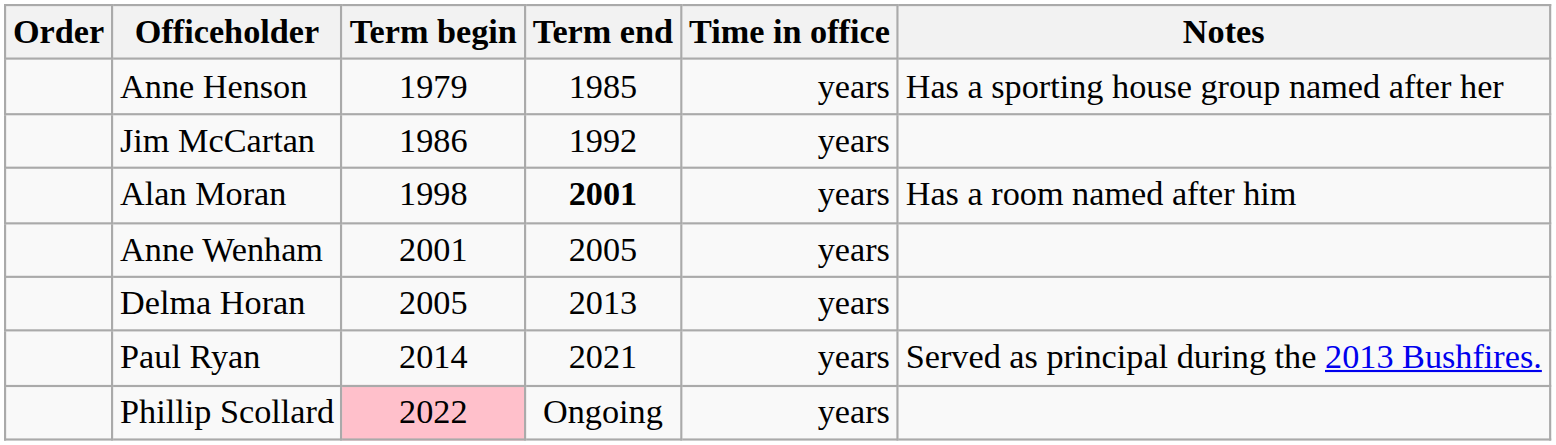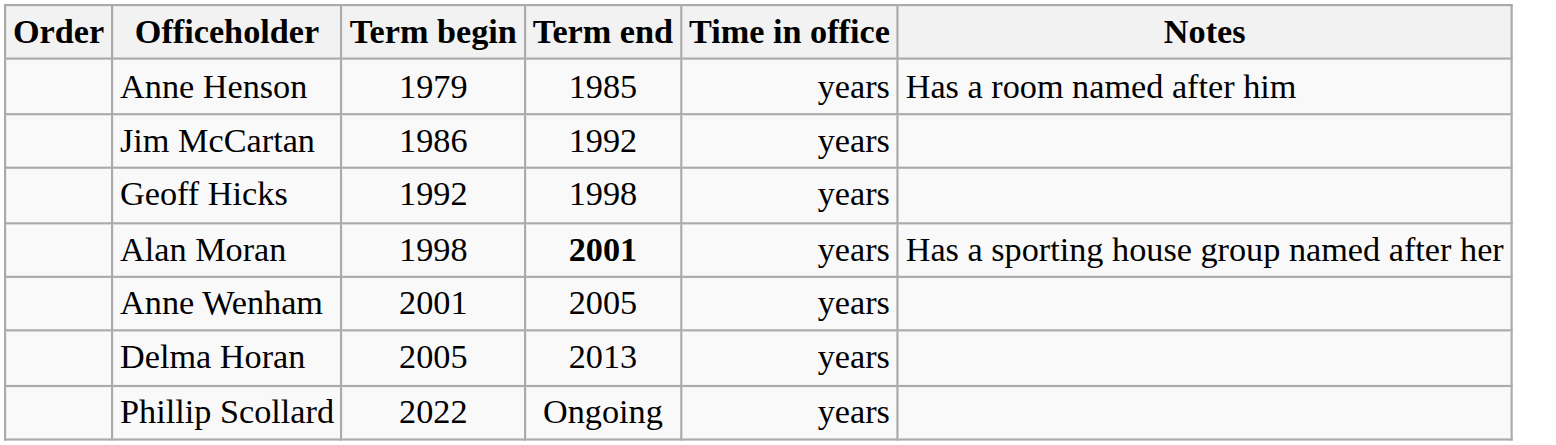Anne Henson | Notes: Has a sporting house group named after her -> Has a room named after him
+ row: Geoff Hicks | 1992 | 1998 | years
Alan Moran | Notes: Has a room named after him -> Has a sporting house group named after her
- row: Paul Ryan | 2014 | 2021 | years | Served as principal during the 2013 Bushfires.
Phillip Scollard | Term begin: pink background -> no background
